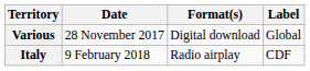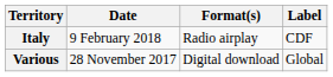rows swapped: Various <-> Italy
